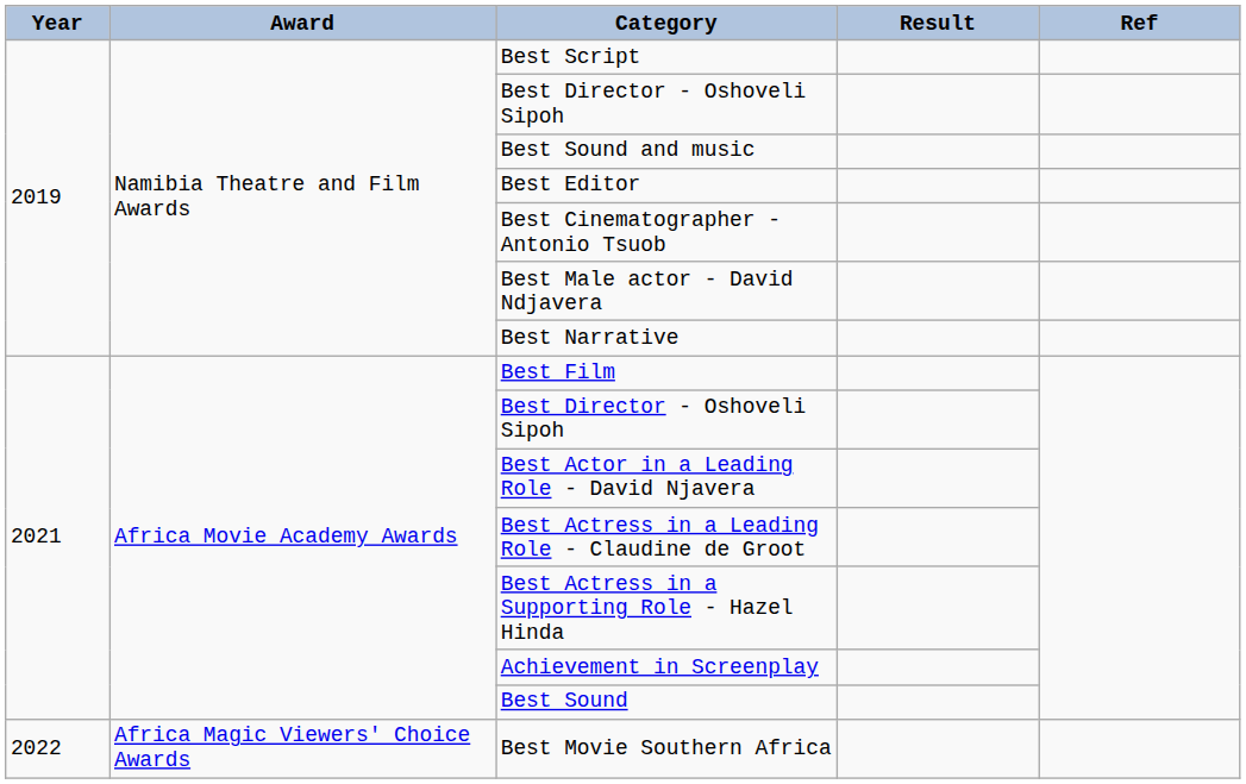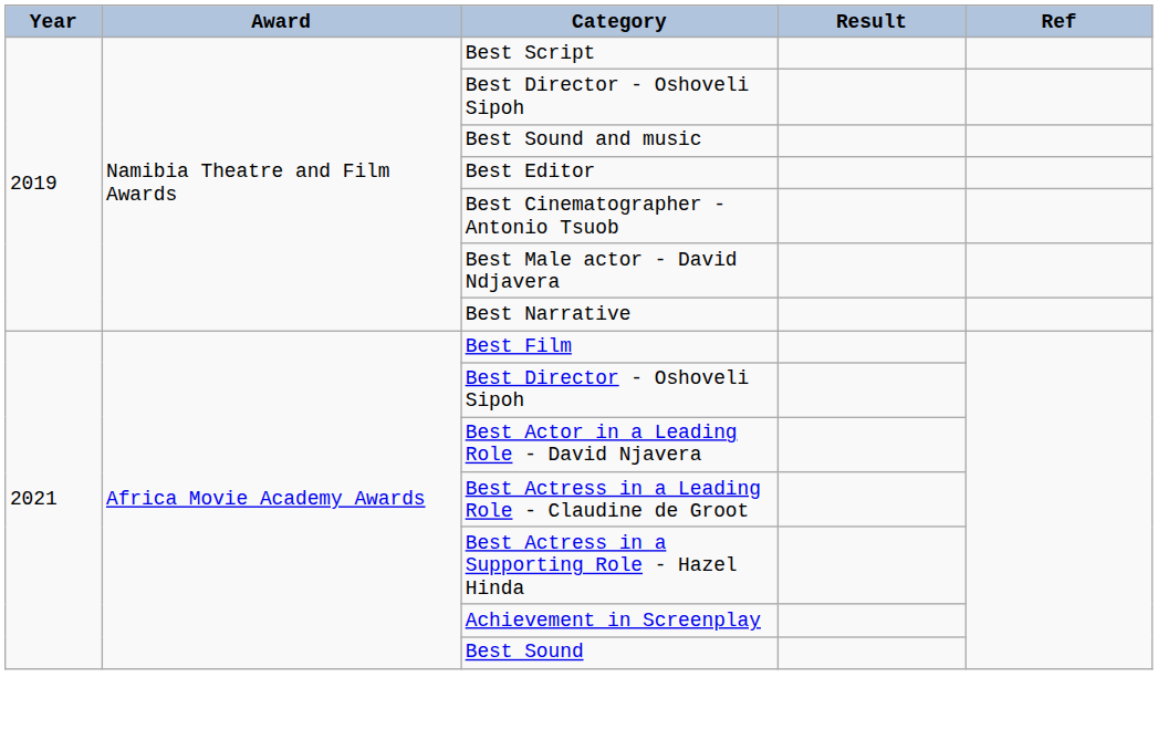- row: 2022 | Africa Magic Viewers' Choice Awards | Best Movie Southern Africa
